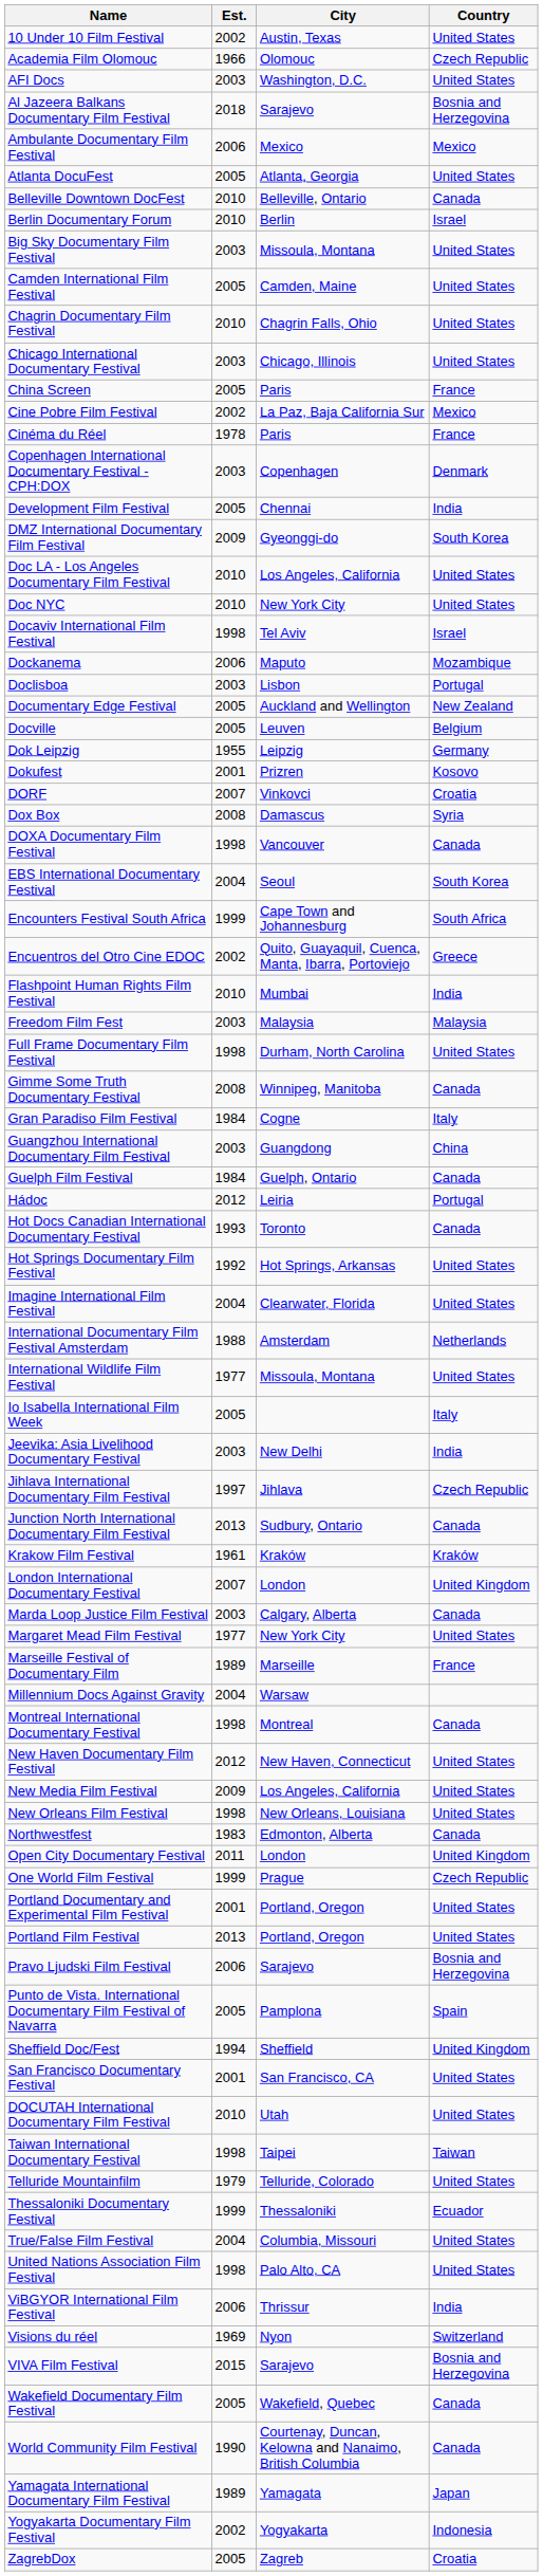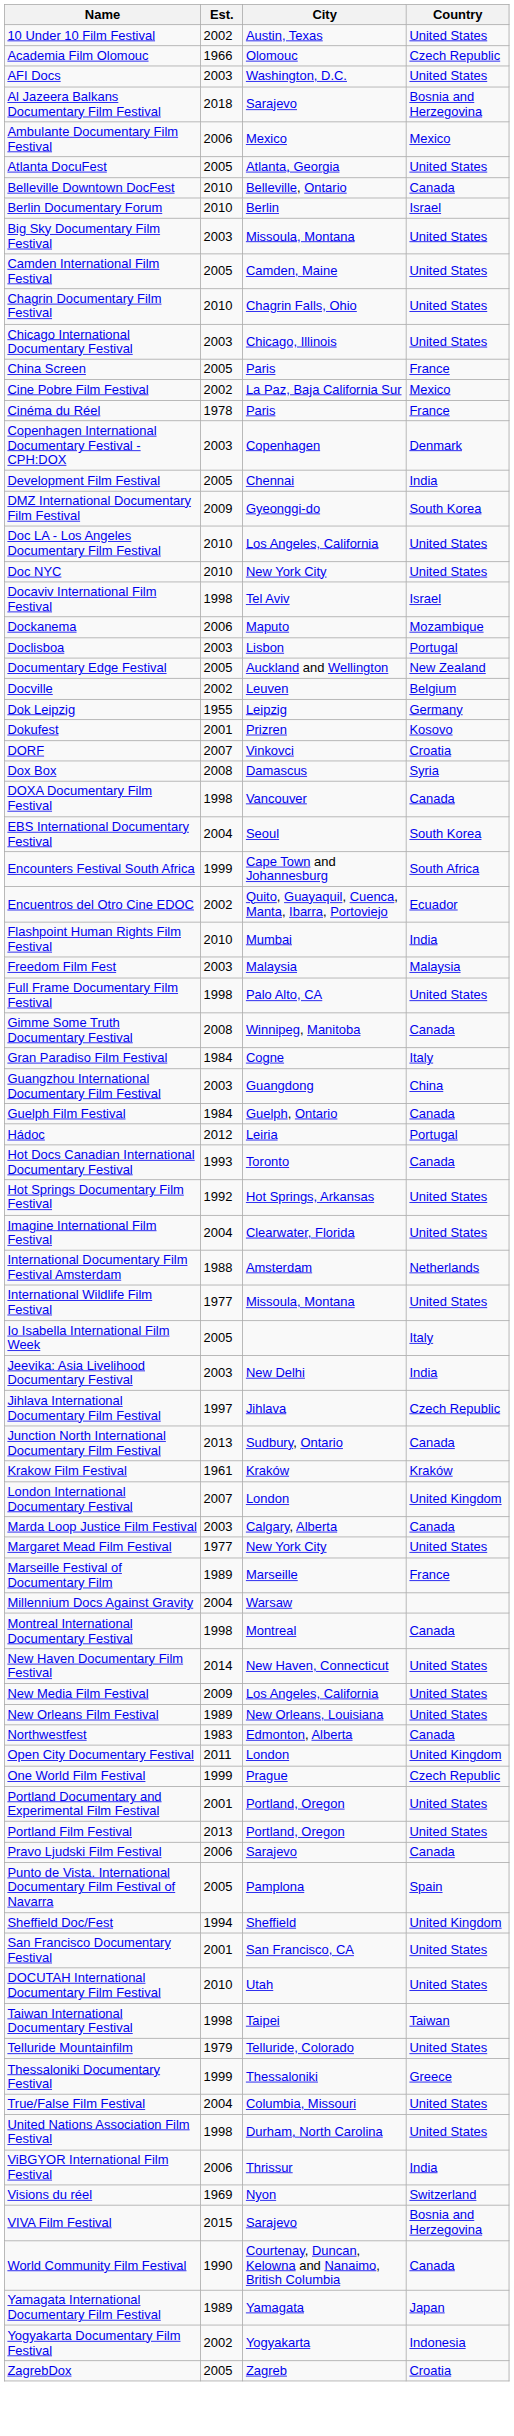Docville | Est.: 2005 -> 2002
Encuentros del Otro Cine EDOC | Country: Greece -> Ecuador
Full Frame Documentary Film Festival | City: Durham, North Carolina -> Palo Alto, CA
New Haven Documentary Film Festival | Est.: 2012 -> 2014
New Orleans Film Festival | Est.: 1998 -> 1989
Pravo Ljudski Film Festival | Country: Bosnia and Herzegovina -> Canada
Thessaloniki Documentary Festival | Country: Ecuador -> Greece
United Nations Association Film Festival | City: Palo Alto, CA -> Durham, North Carolina
- row: Wakefield Documentary Film Festival | 2005 | Wakefield, Quebec | Canada
